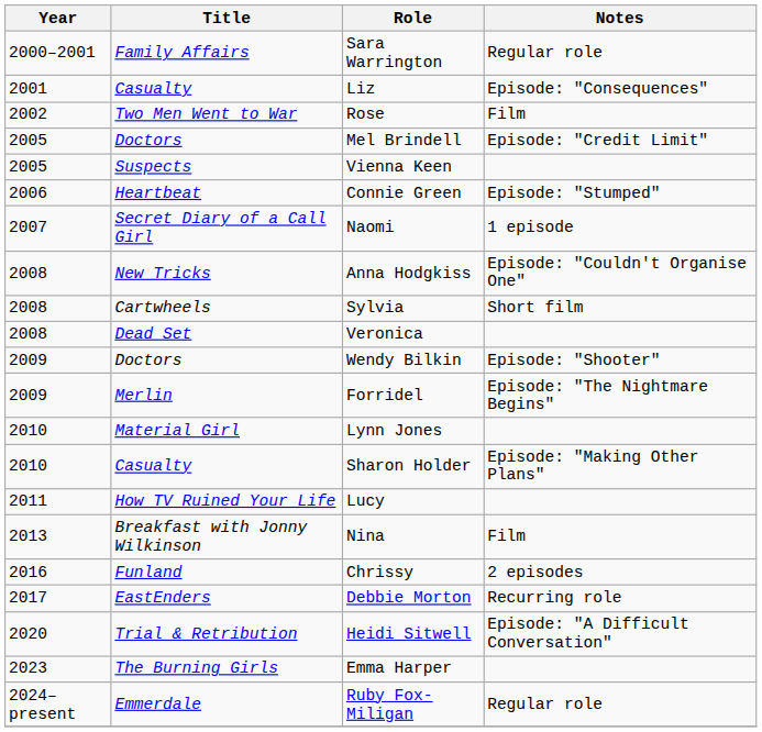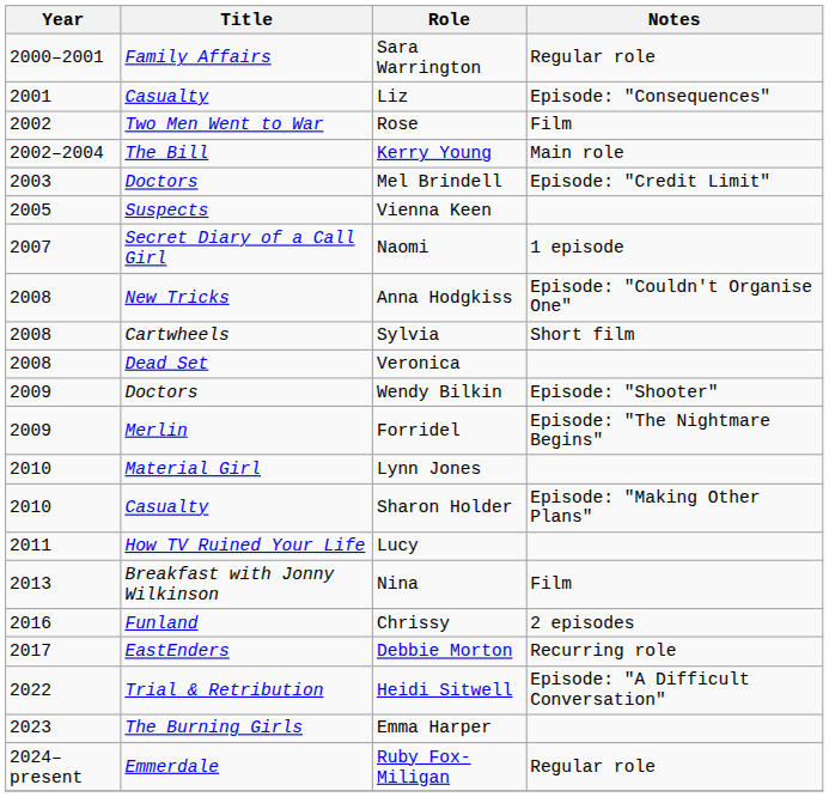+ row: 2002–2004 | The Bill | Kerry Young | Main role
Mel Brindell | Year: 2005 -> 2003
- row: 2006 | Heartbeat | Connie Green | Episode: "Stumped"
Heidi Sitwell | Year: 2020 -> 2022
